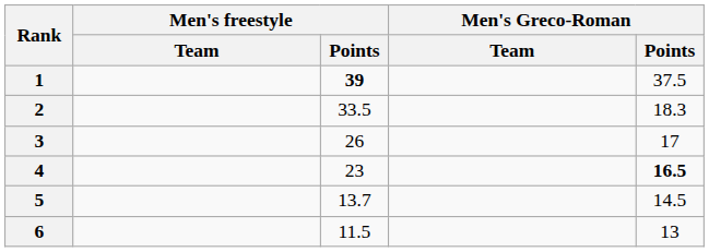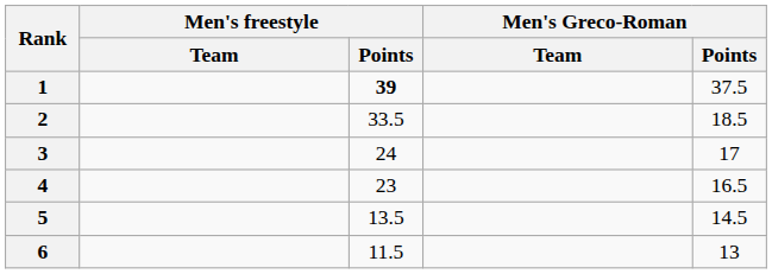2 | Men's Greco-Roman / Points: 18.3 -> 18.5
3 | Men's freestyle / Points: 26 -> 24
4 | Men's Greco-Roman / Points: bold -> normal
5 | Men's freestyle / Points: 13.7 -> 13.5
